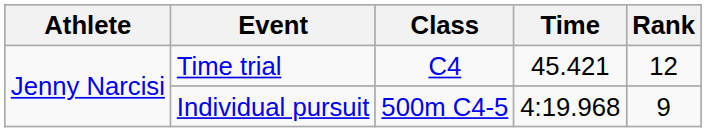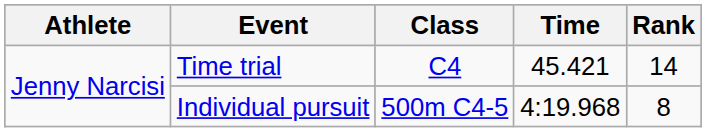Time trial | Rank: 12 -> 14
Individual pursuit | Rank: 9 -> 8
